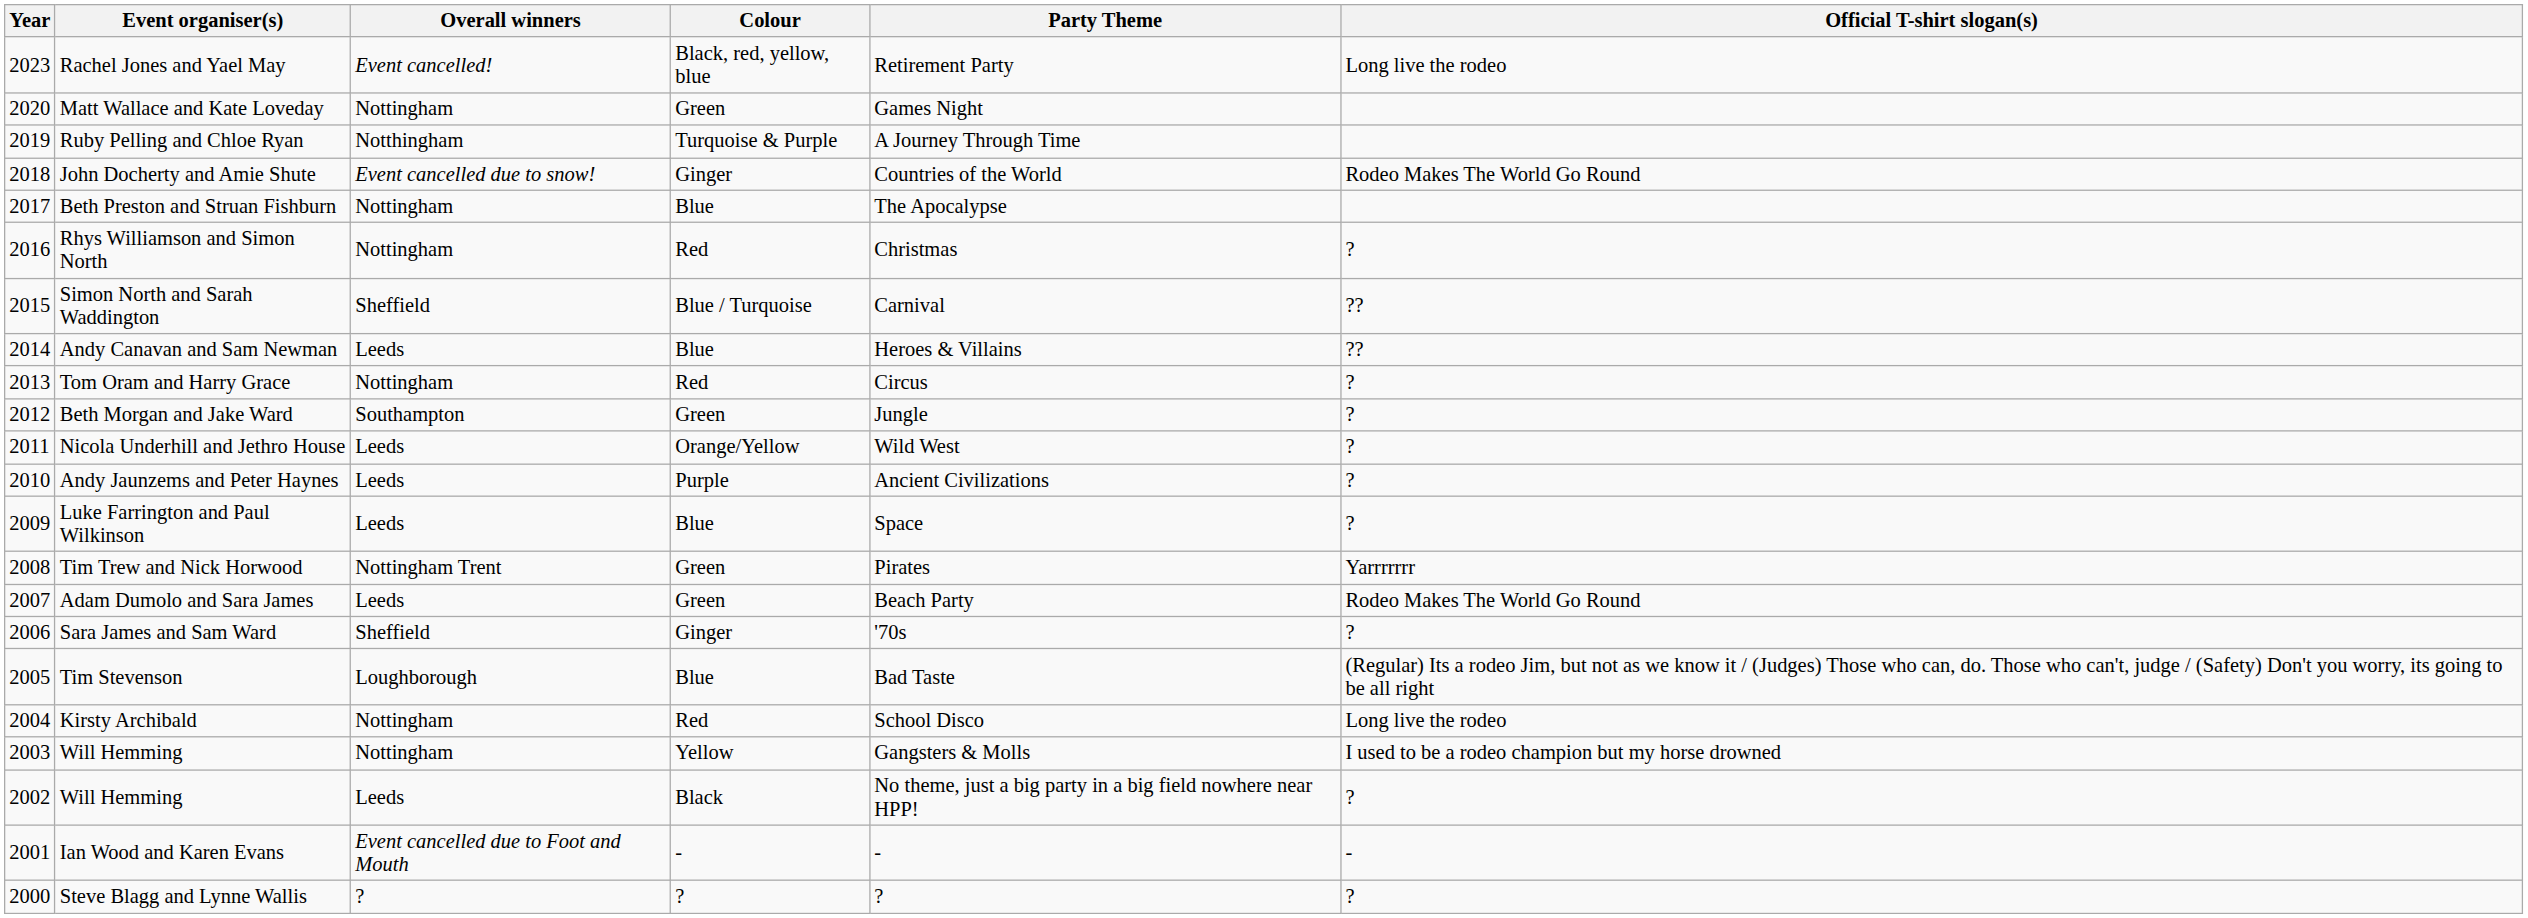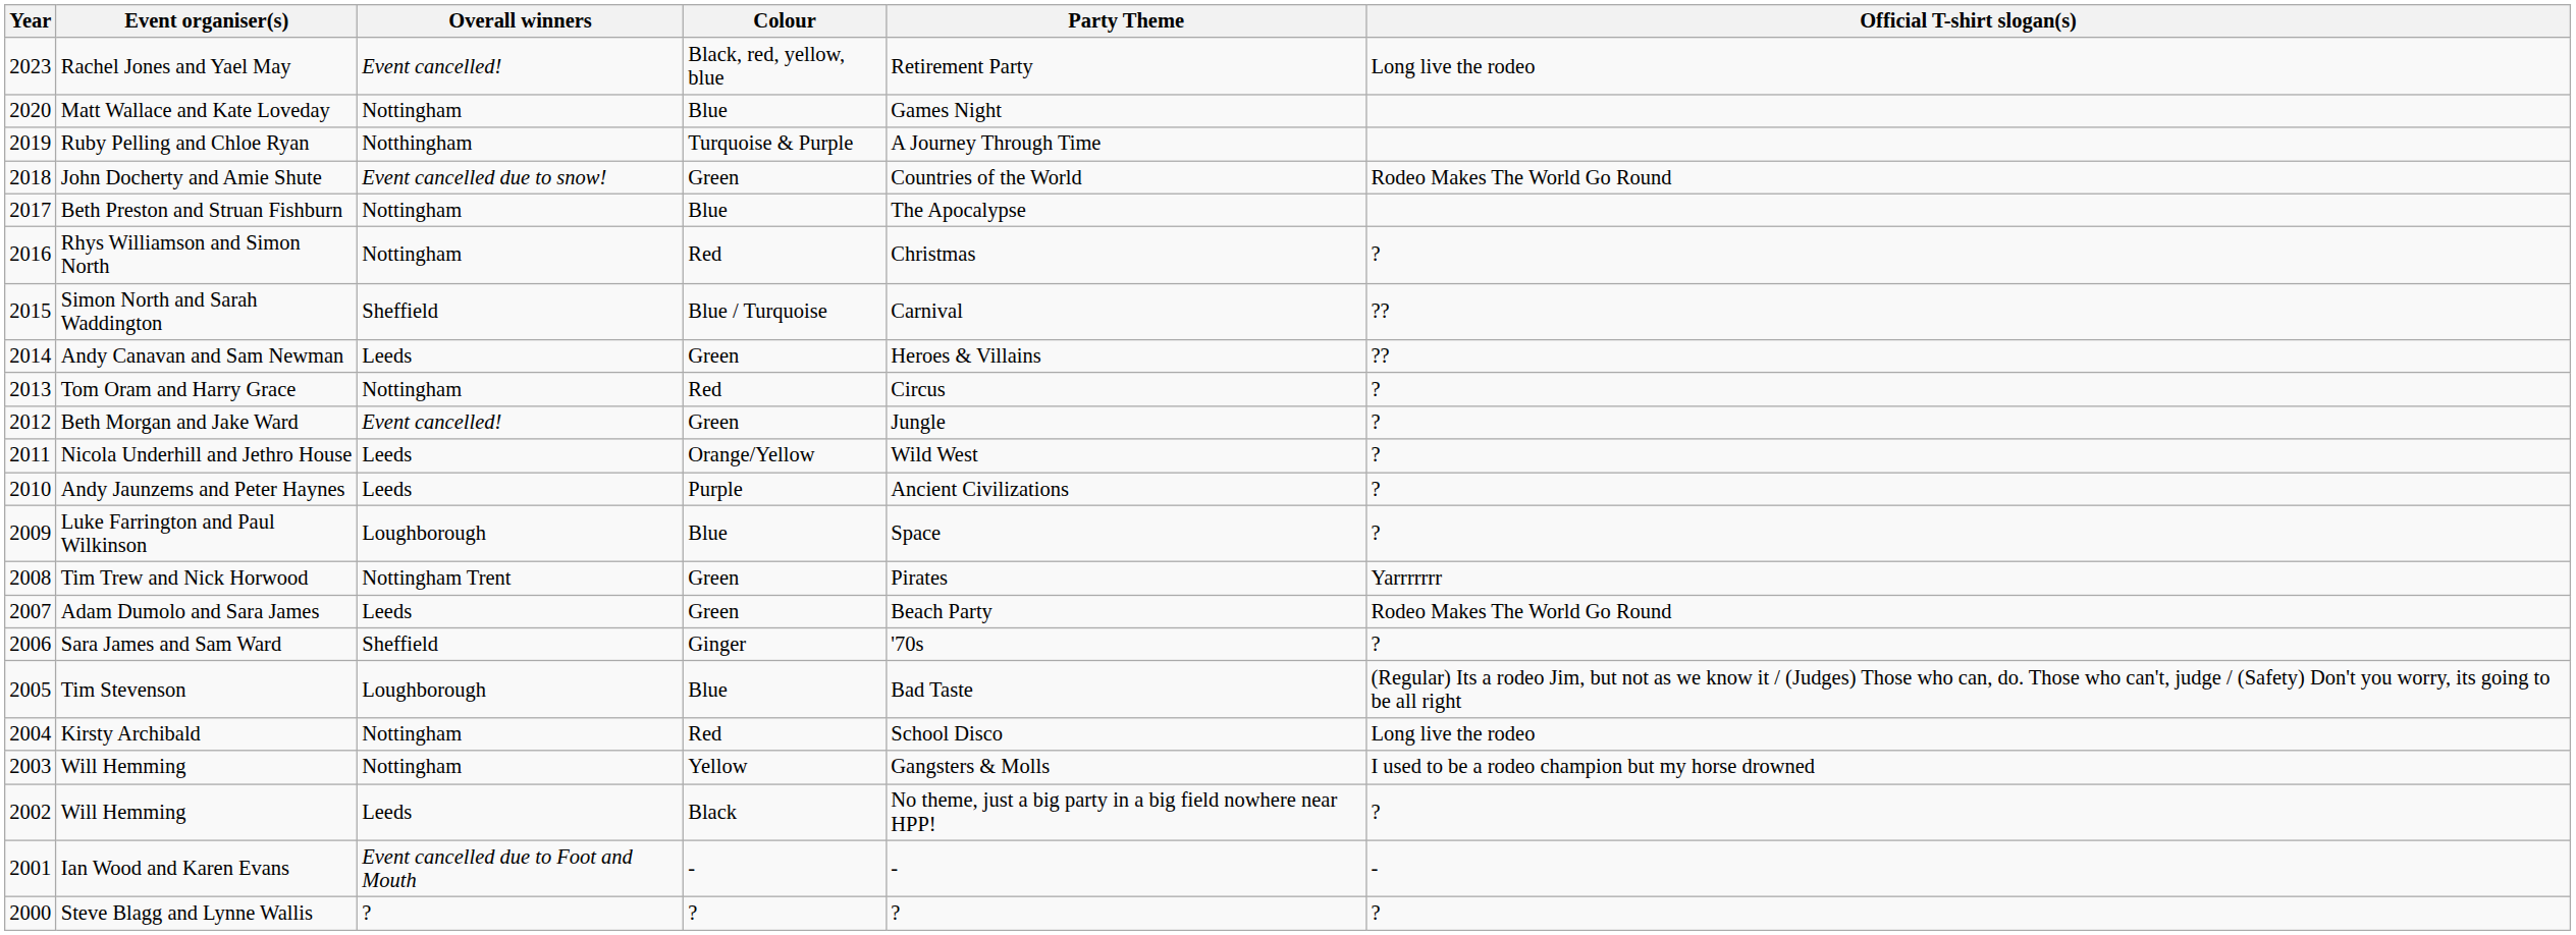Matt Wallace and Kate Loveday | Colour: Green -> Blue
John Docherty and Amie Shute | Colour: Ginger -> Green
Andy Canavan and Sam Newman | Colour: Blue -> Green
Beth Morgan and Jake Ward | Overall winners: Southampton -> Event cancelled!
Luke Farrington and Paul Wilkinson | Overall winners: Leeds -> Loughborough
